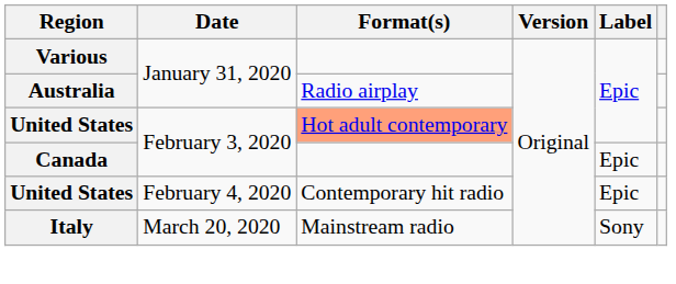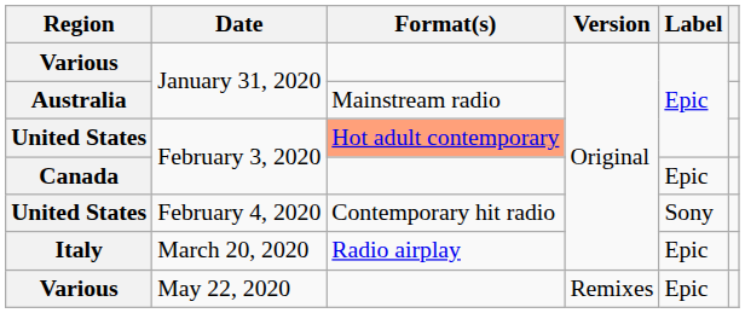Australia | Format(s): Radio airplay -> Mainstream radio
United States / February 4, 2020 | Label: Epic -> Sony
Italy | Format(s): Mainstream radio -> Radio airplay
Italy | Label: Sony -> Epic
+ row: Various | May 22, 2020 | Remixes | Epic
